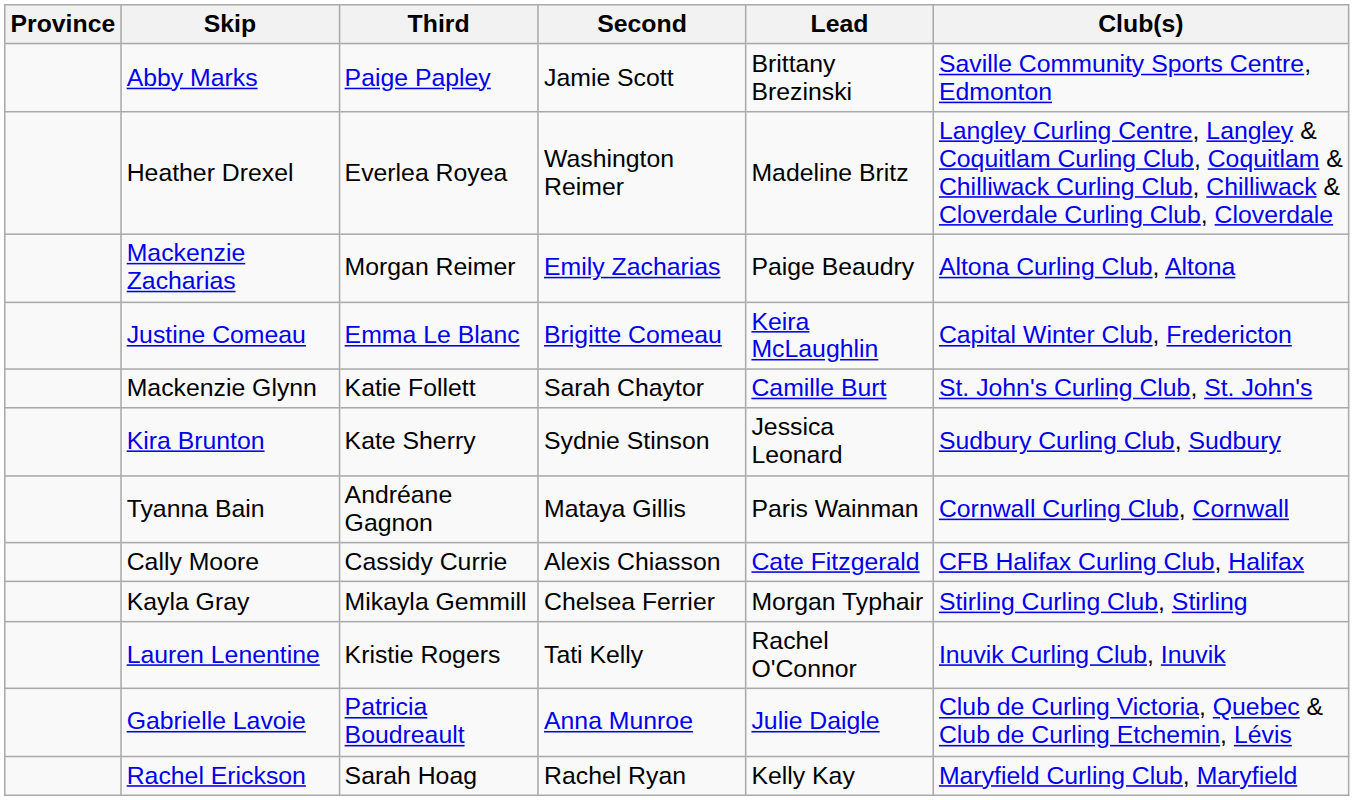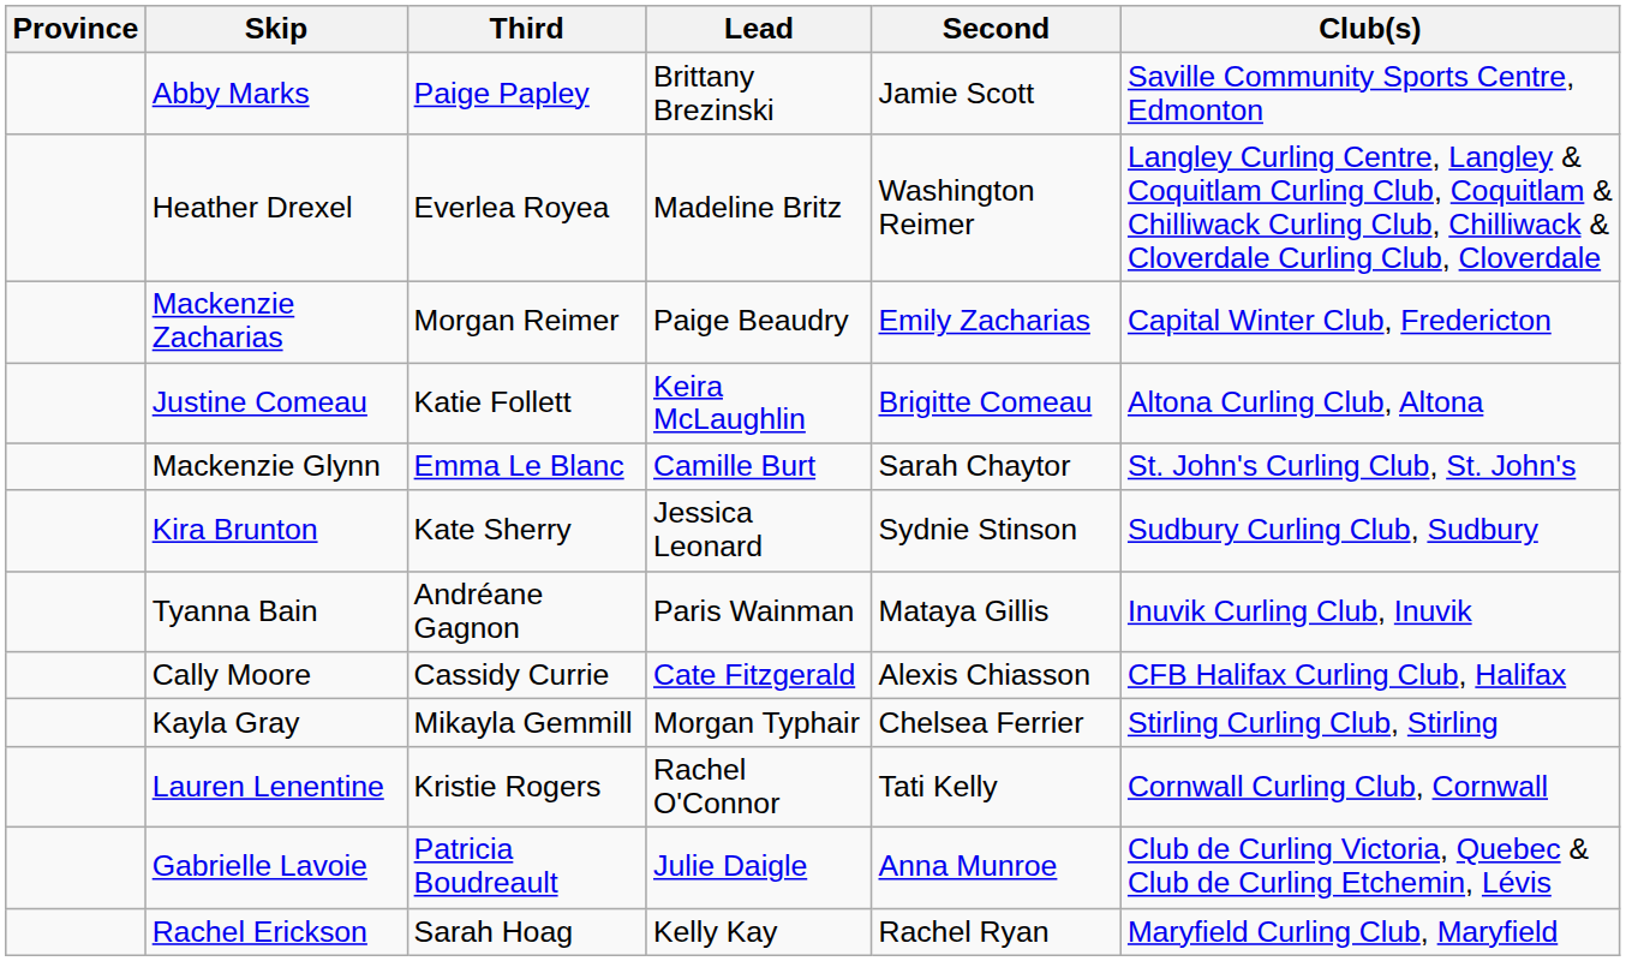columns swapped: Second <-> Lead
Mackenzie Zacharias | Club(s): Altona Curling Club, Altona -> Capital Winter Club, Fredericton
Justine Comeau | Third: Emma Le Blanc -> Katie Follett
Justine Comeau | Club(s): Capital Winter Club, Fredericton -> Altona Curling Club, Altona
Mackenzie Glynn | Third: Katie Follett -> Emma Le Blanc
Tyanna Bain | Club(s): Cornwall Curling Club, Cornwall -> Inuvik Curling Club, Inuvik
Lauren Lenentine | Club(s): Inuvik Curling Club, Inuvik -> Cornwall Curling Club, Cornwall
